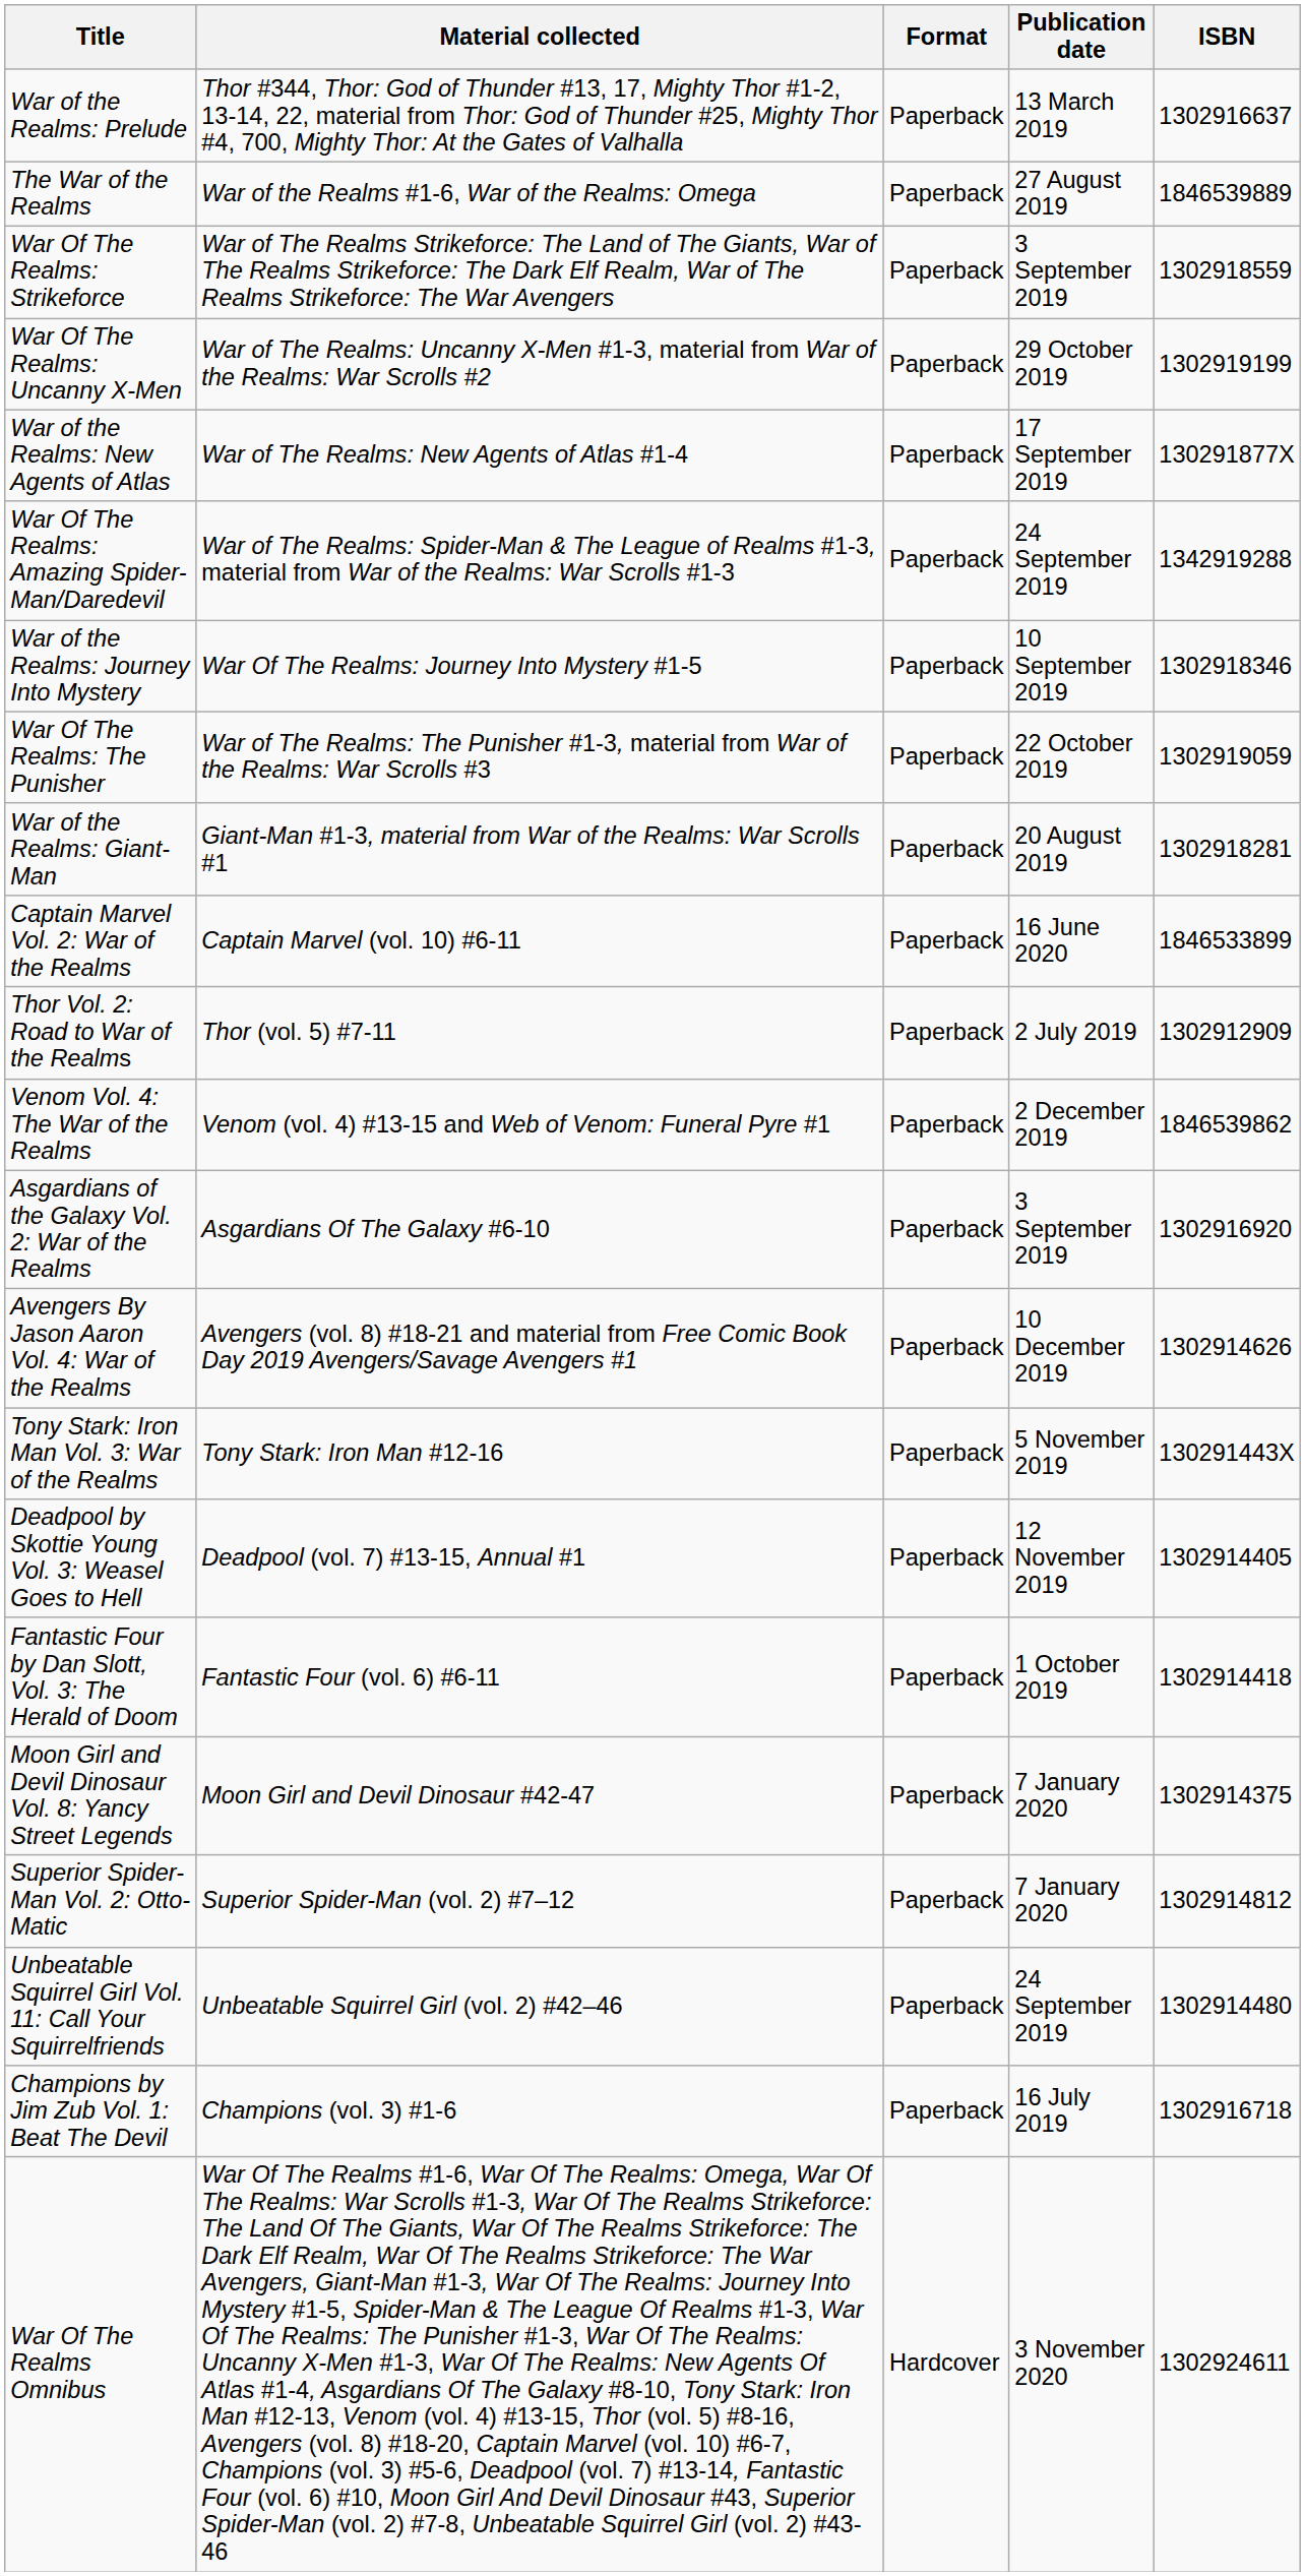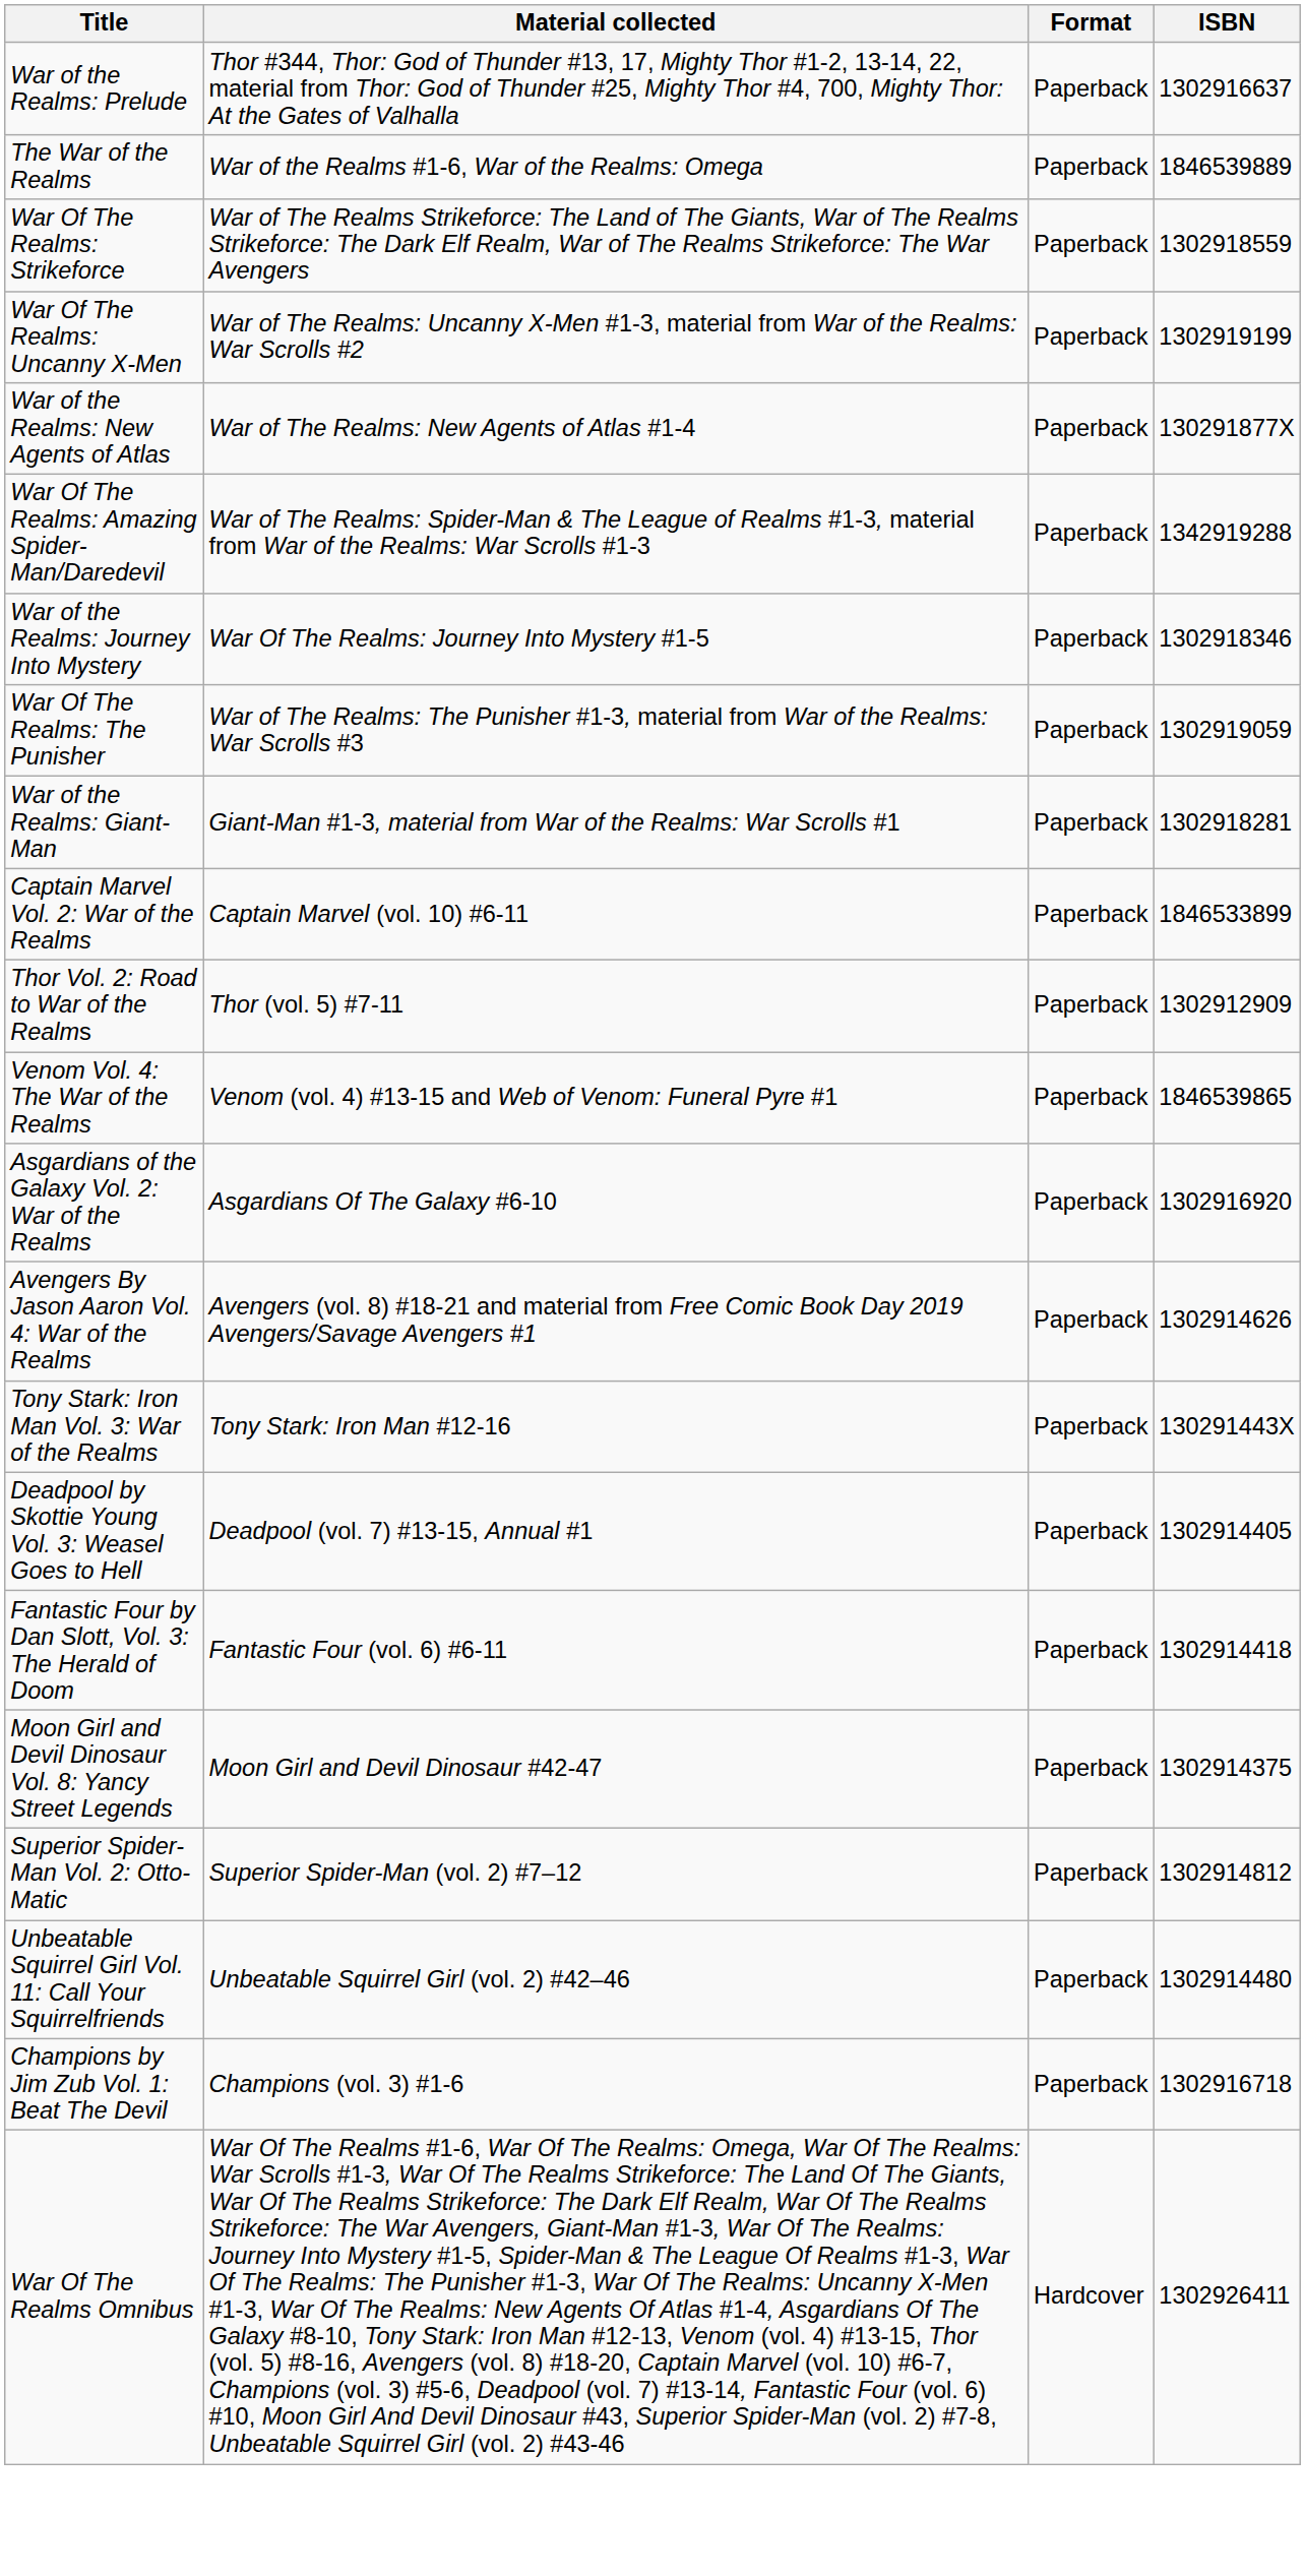- column: Publication date | 13 March 2019 | 27 August 2019 | 3 September 2019 | 29 October 2019 | 17 September 2019 | 24 September 2019 | 10 September 2019 | 22 October 2019 | 20 August 2019 | 16 June 2020 | 2 July 2019 | 2 December 2019 | 3 September 2019 | 10 December 2019 | 5 November 2019 | 12 November 2019 | 1 October 2019 | 7 January 2020 | 7 January 2020 | 24 September 2019 | 16 July 2019 | 3 November 2020
Venom Vol. 4: The War of the Realms | ISBN: 1846539862 -> 1846539865
War Of The Realms Omnibus | ISBN: 1302924611 -> 1302926411
